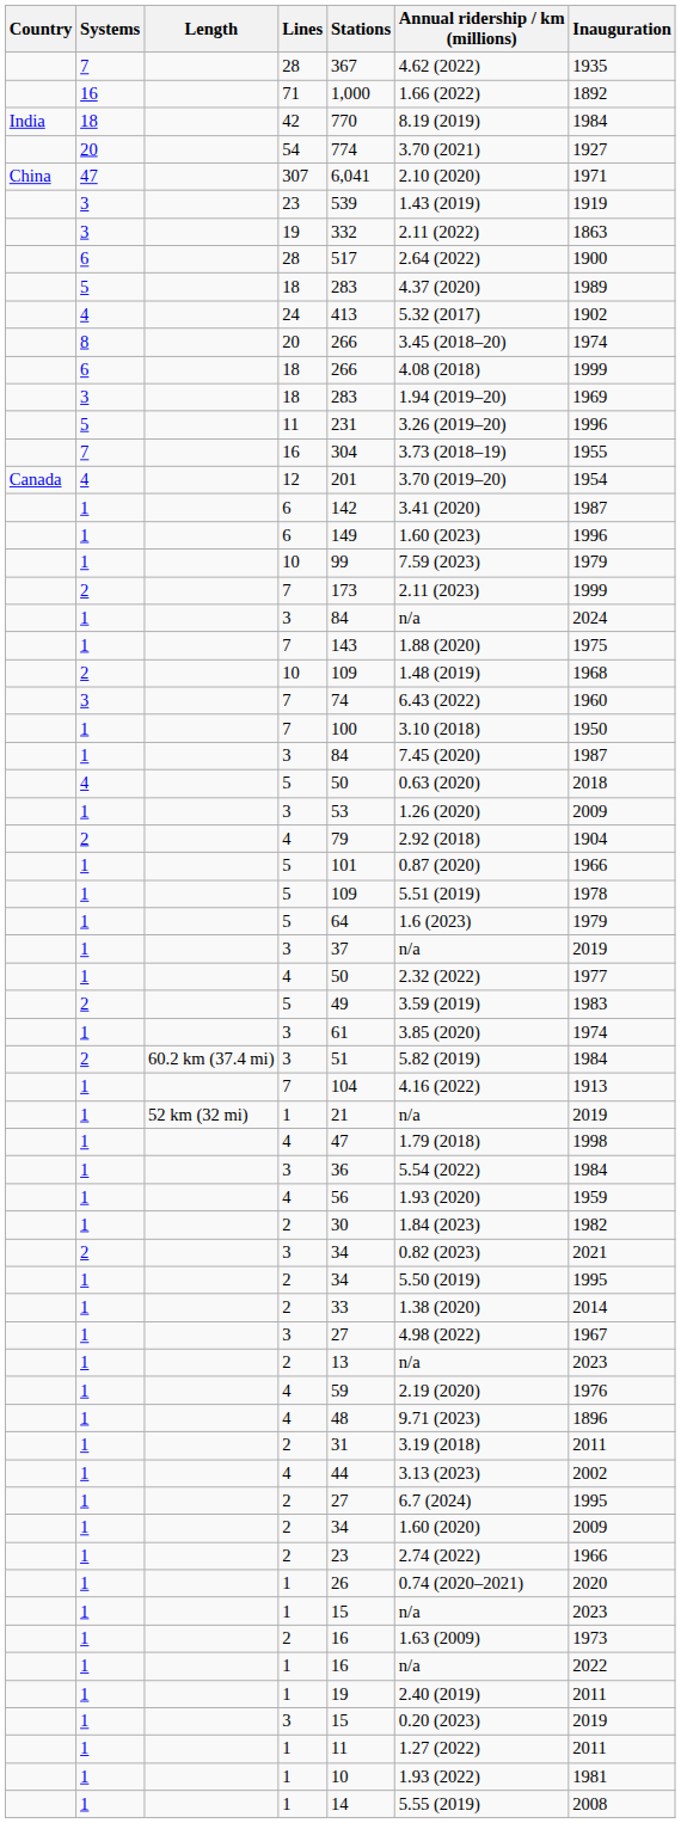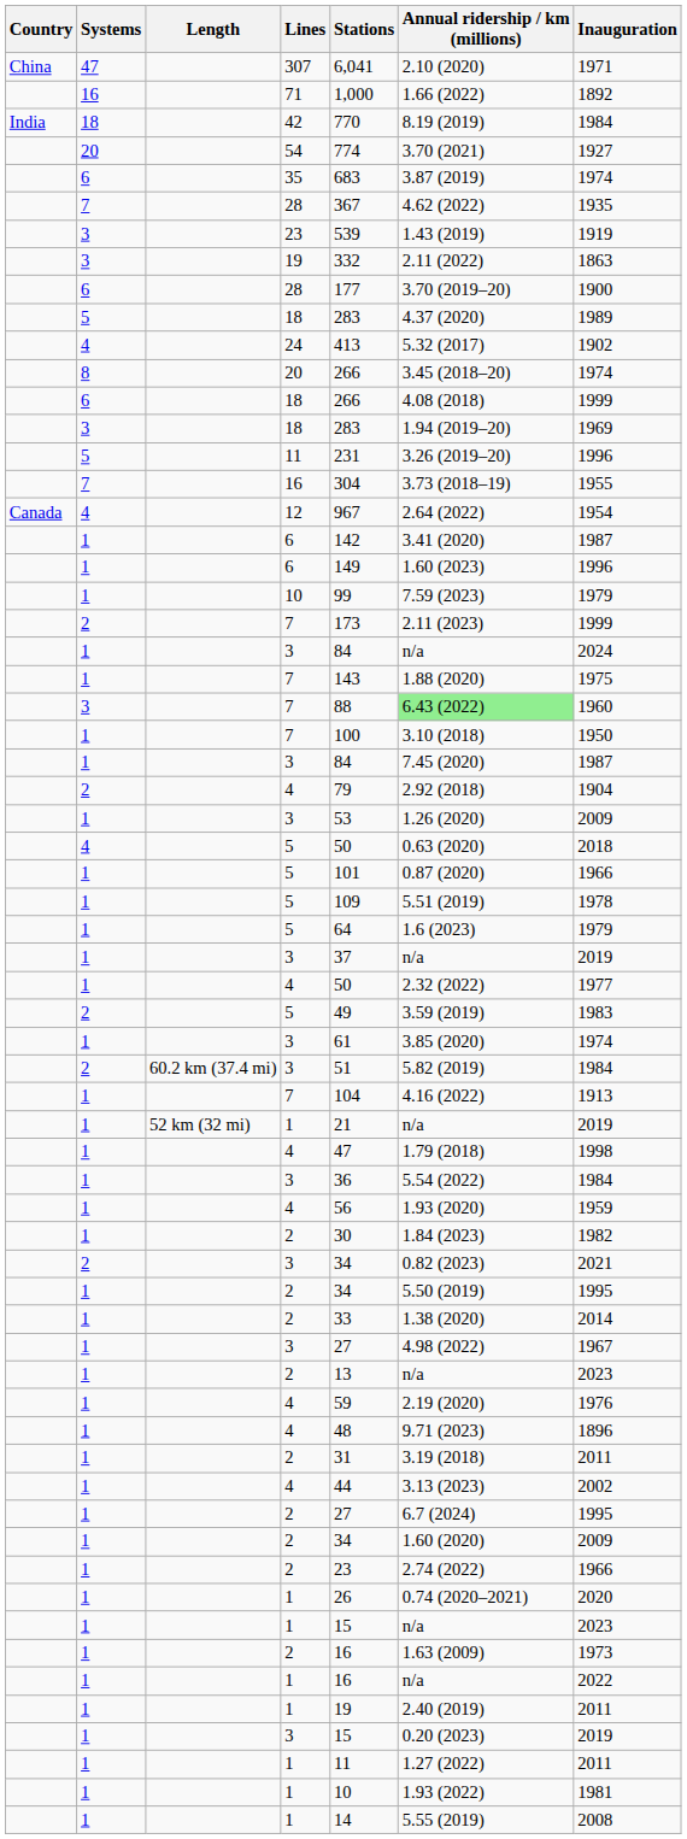rows swapped: 307 <-> 7 / 28
+ row: 6 | 35 | 683 | 3.87 (2019) | 1974
6 / 28 | Stations: 517 -> 177
6 / 28 | Annual ridership / km (millions): 2.64 (2022) -> 3.70 (2019–20)
12 | Stations: 201 -> 967
12 | Annual ridership / km (millions): 3.70 (2019–20) -> 2.64 (2022)
- row: 2 | 10 | 109 | 1.48 (2019) | 1968
3 / 7 | Stations: 74 -> 88
3 / 7 | Annual ridership / km (millions): no background -> lightgreen background
rows swapped: 2 / 4 <-> 4 / 5
